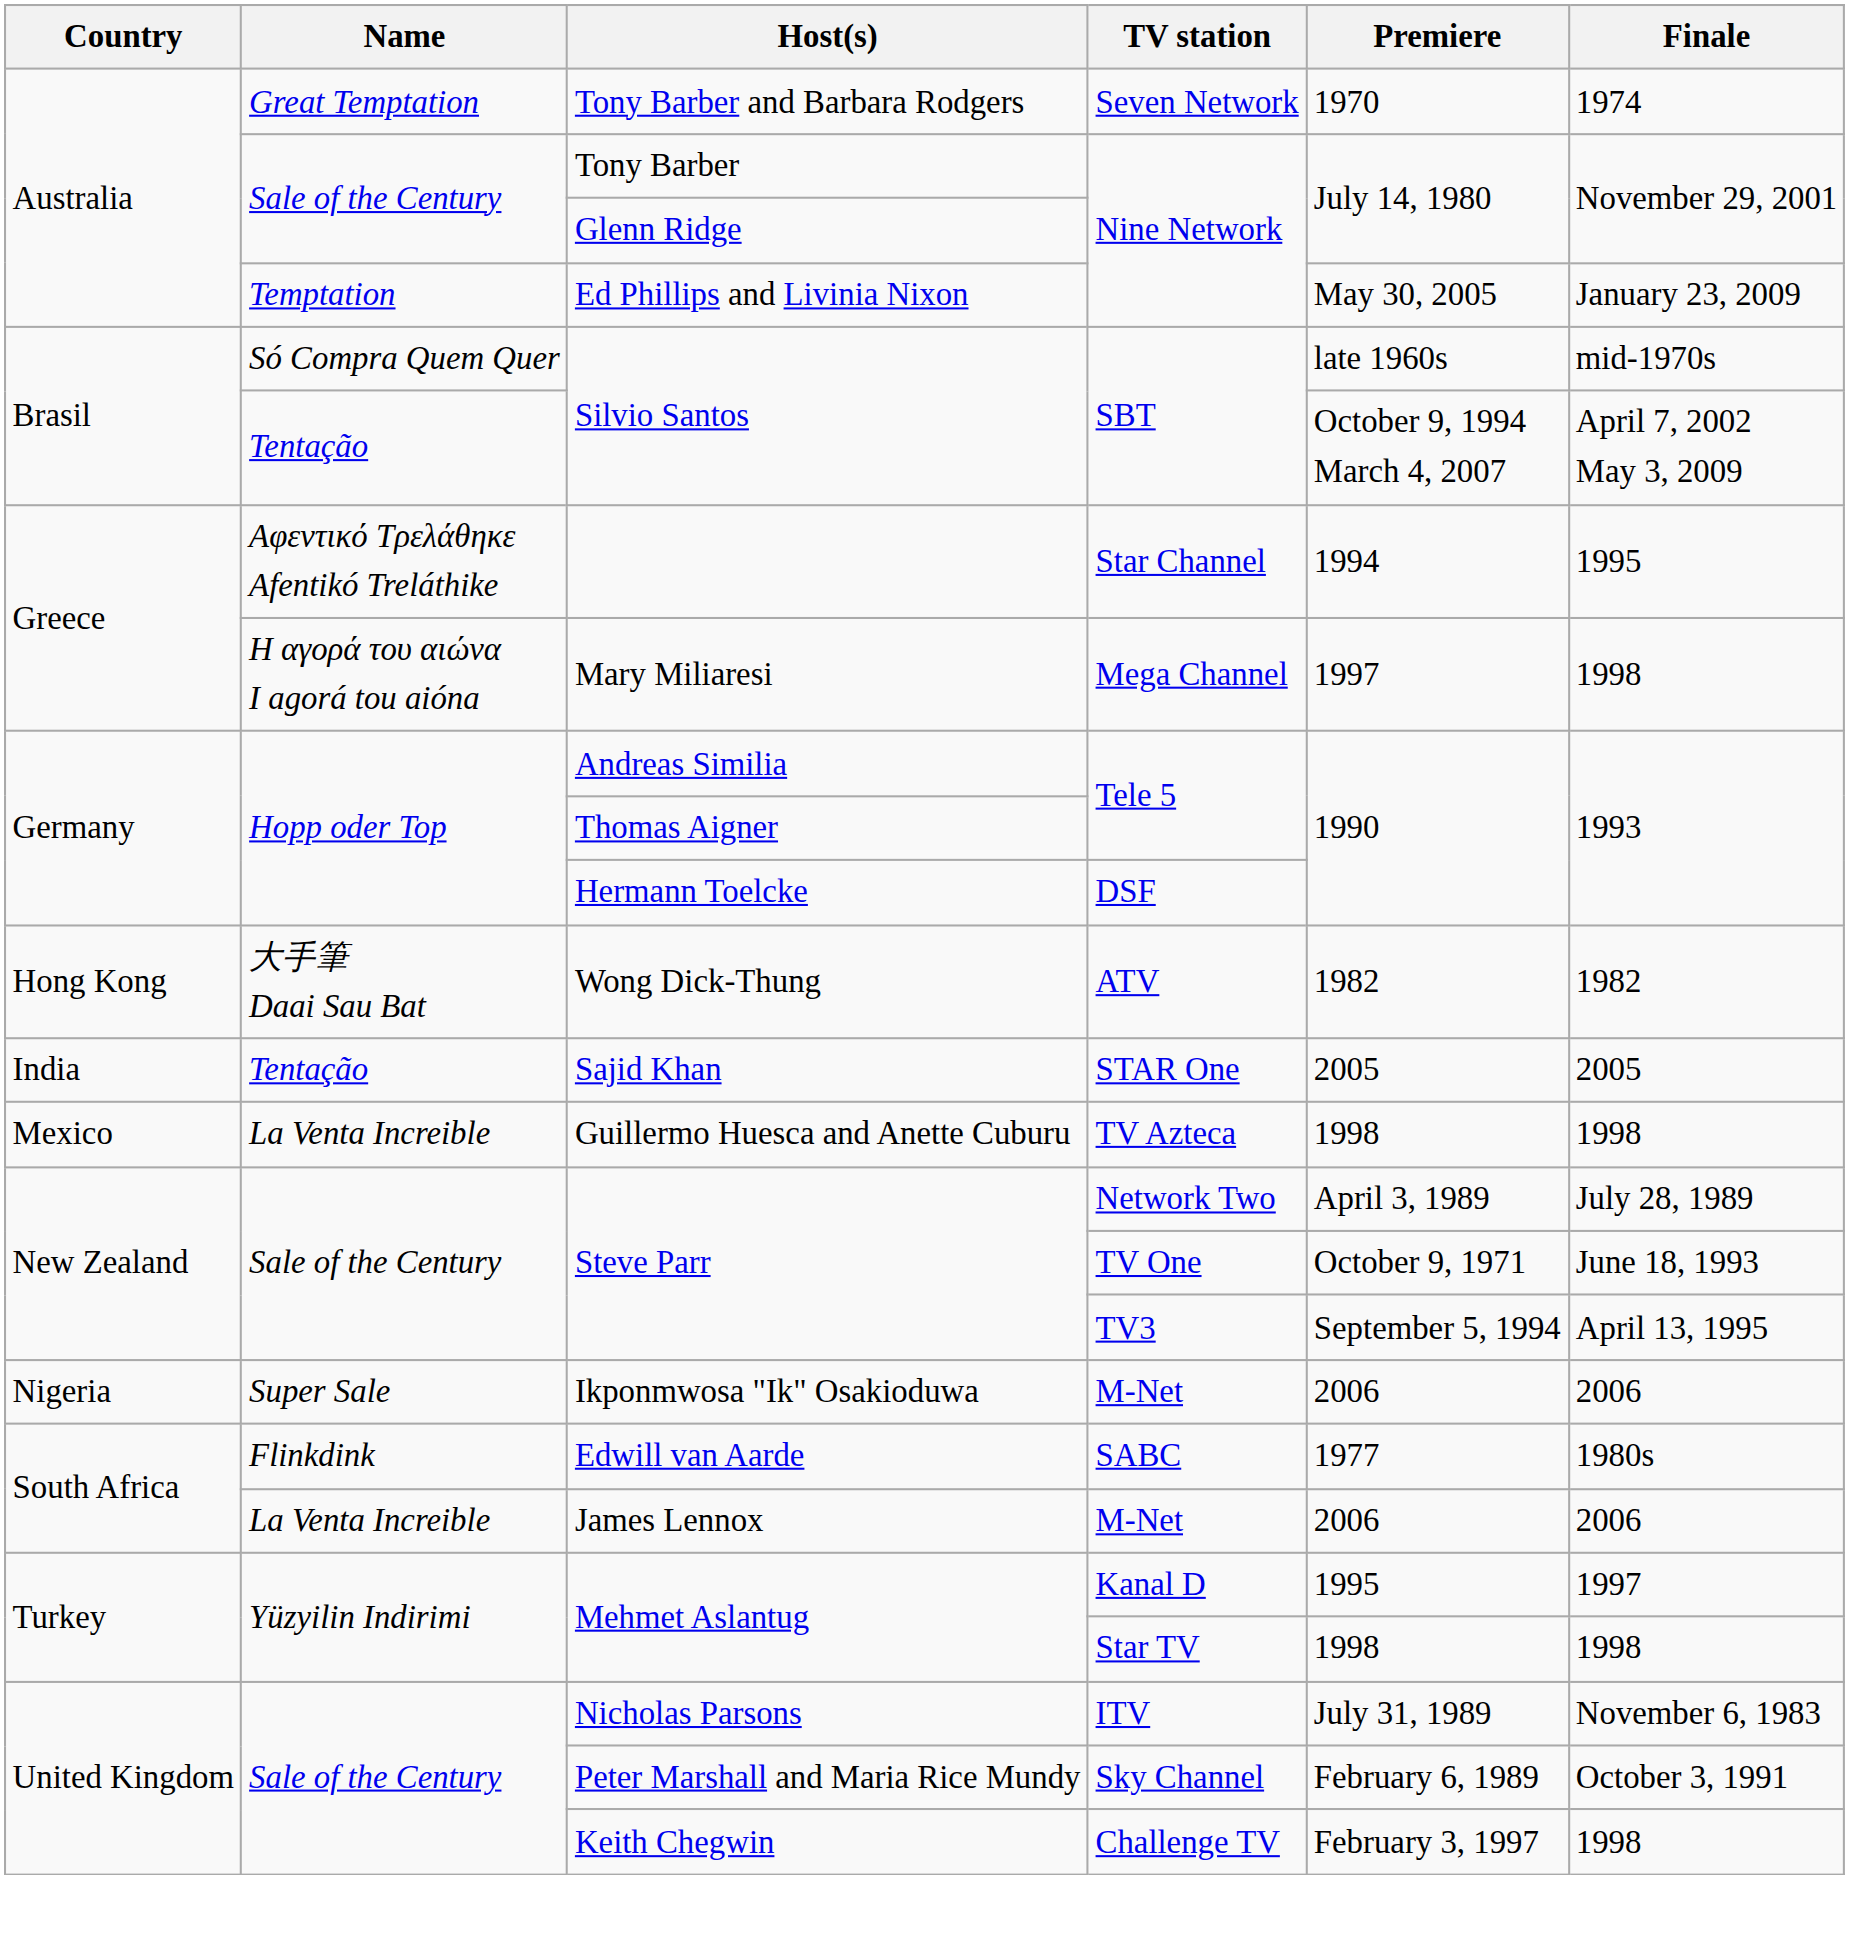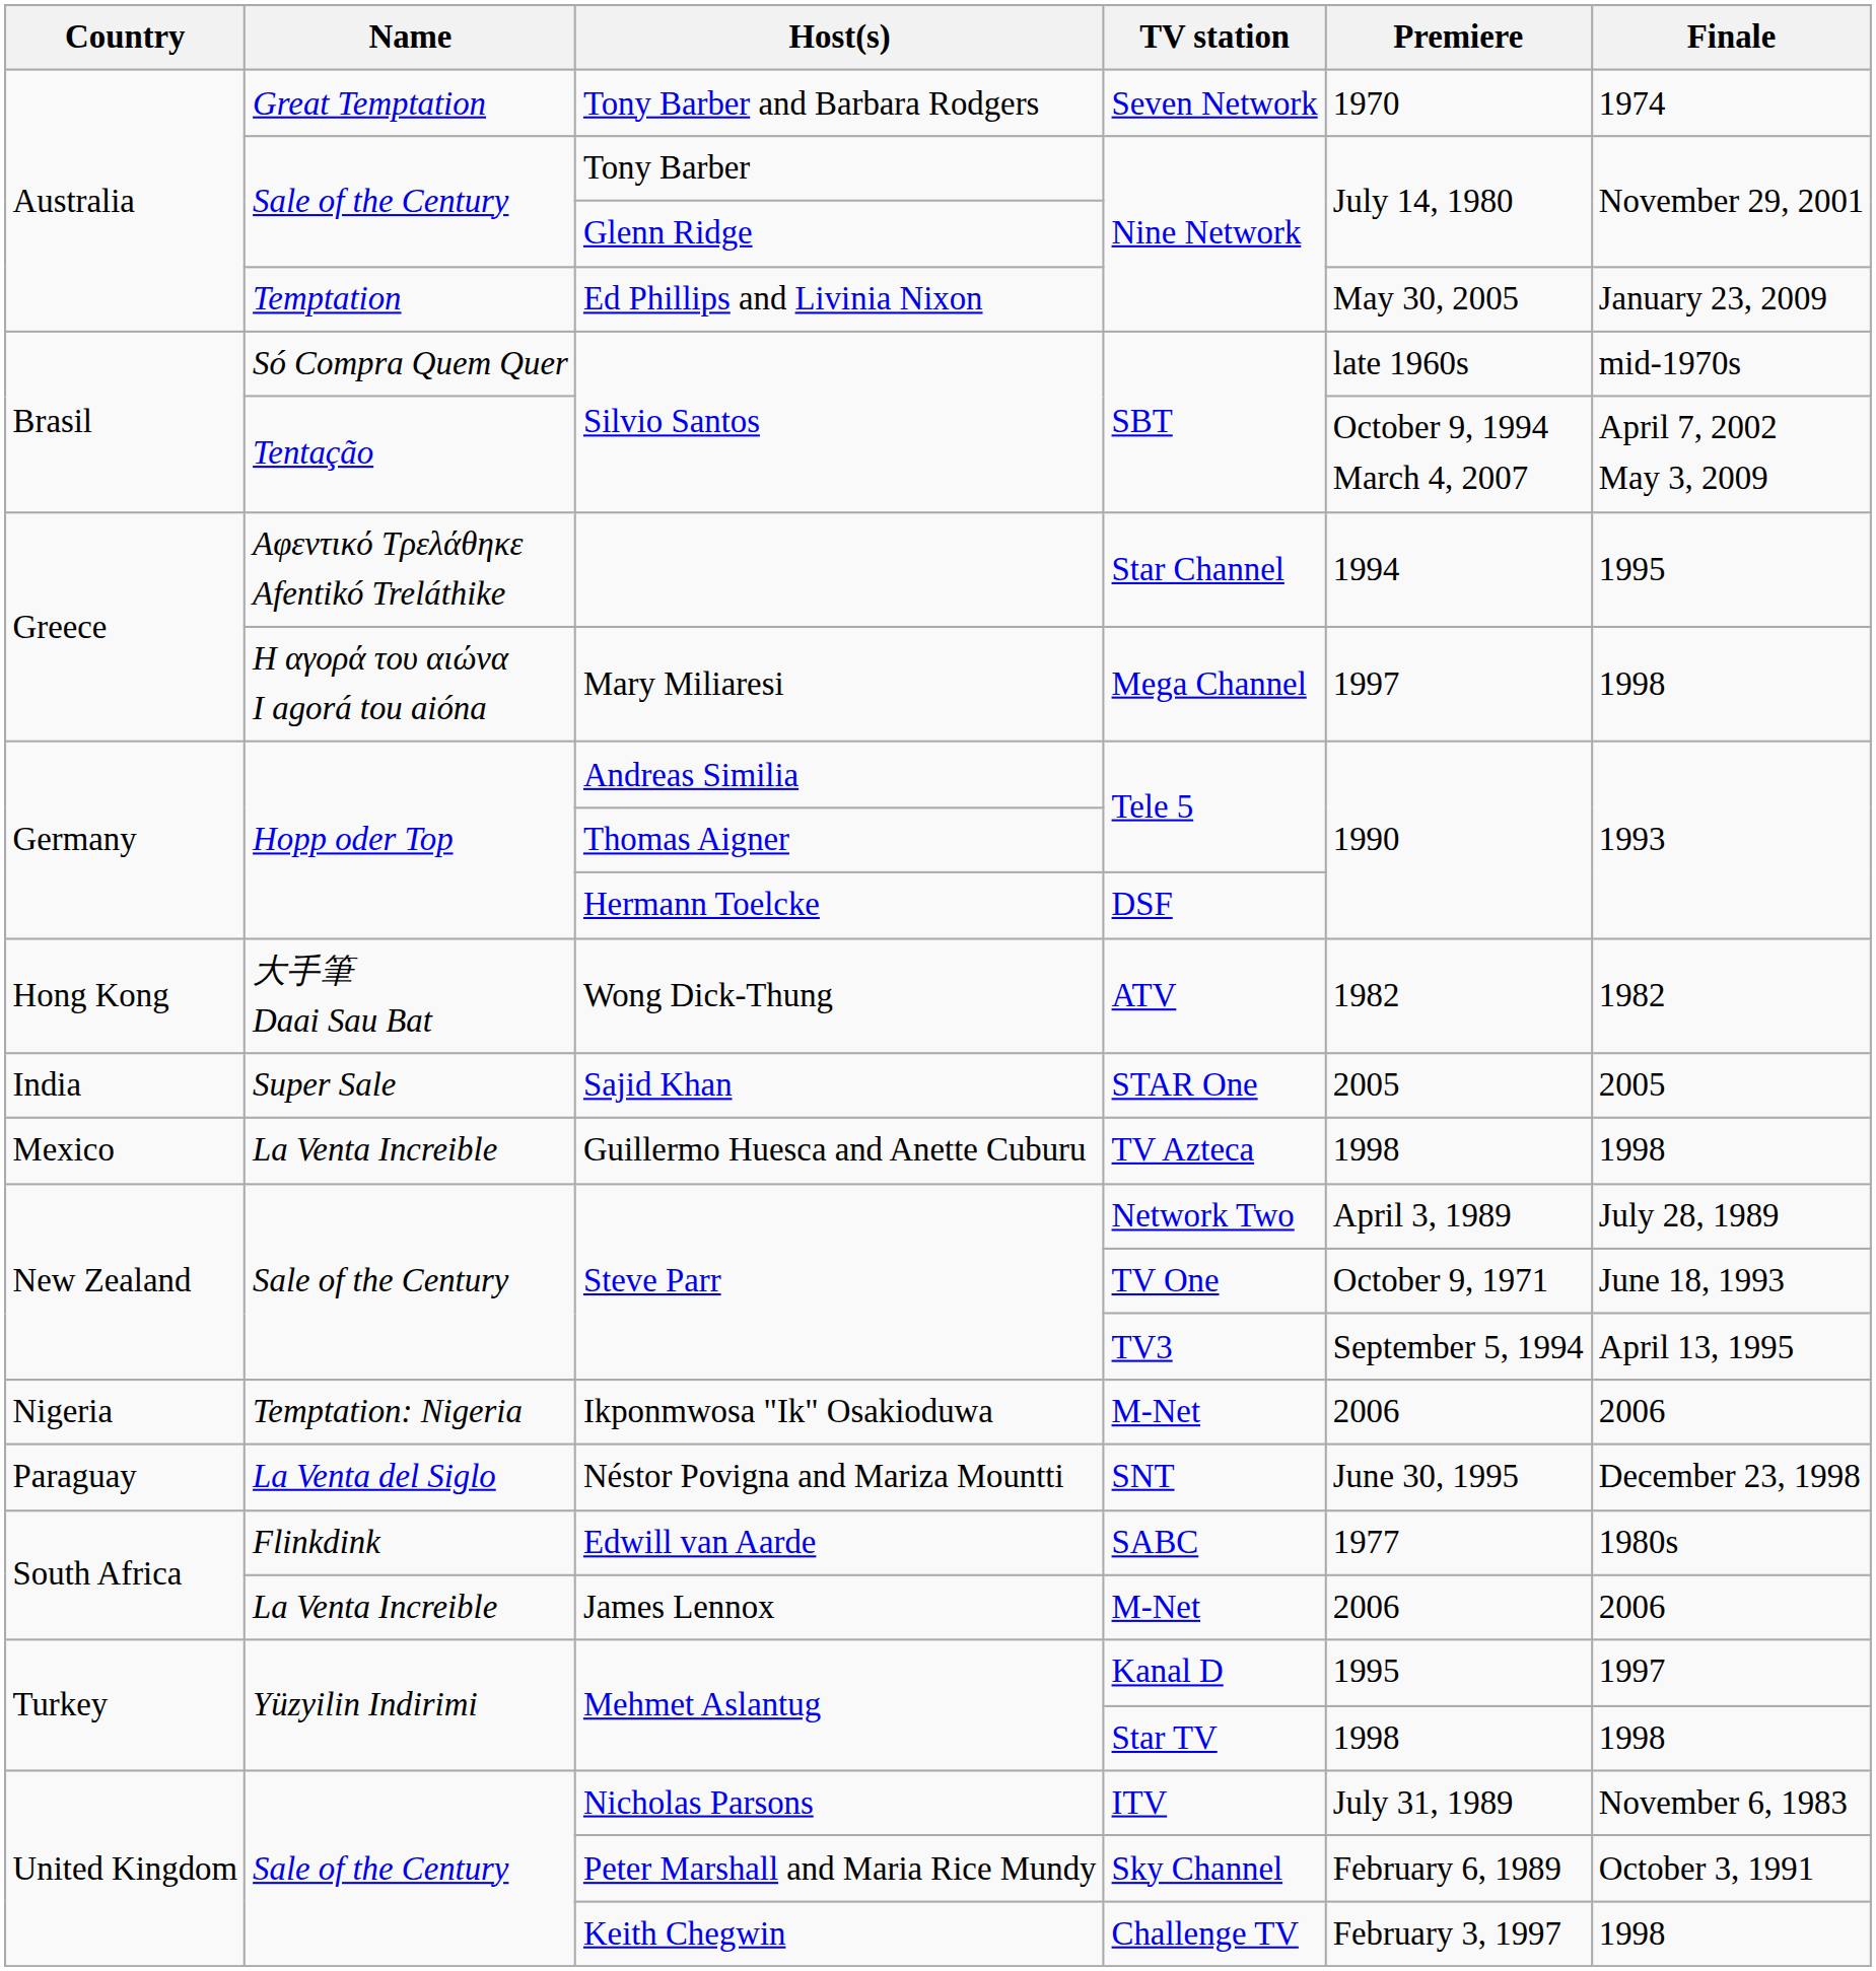Sajid Khan | Name: Tentação -> Super Sale
Ikponmwosa "Ik" Osakioduwa | Name: Super Sale -> Temptation: Nigeria
+ row: Paraguay | La Venta del Siglo | Néstor Povigna and Mariza Mountti | SNT | June 30, 1995 | December 23, 1998
